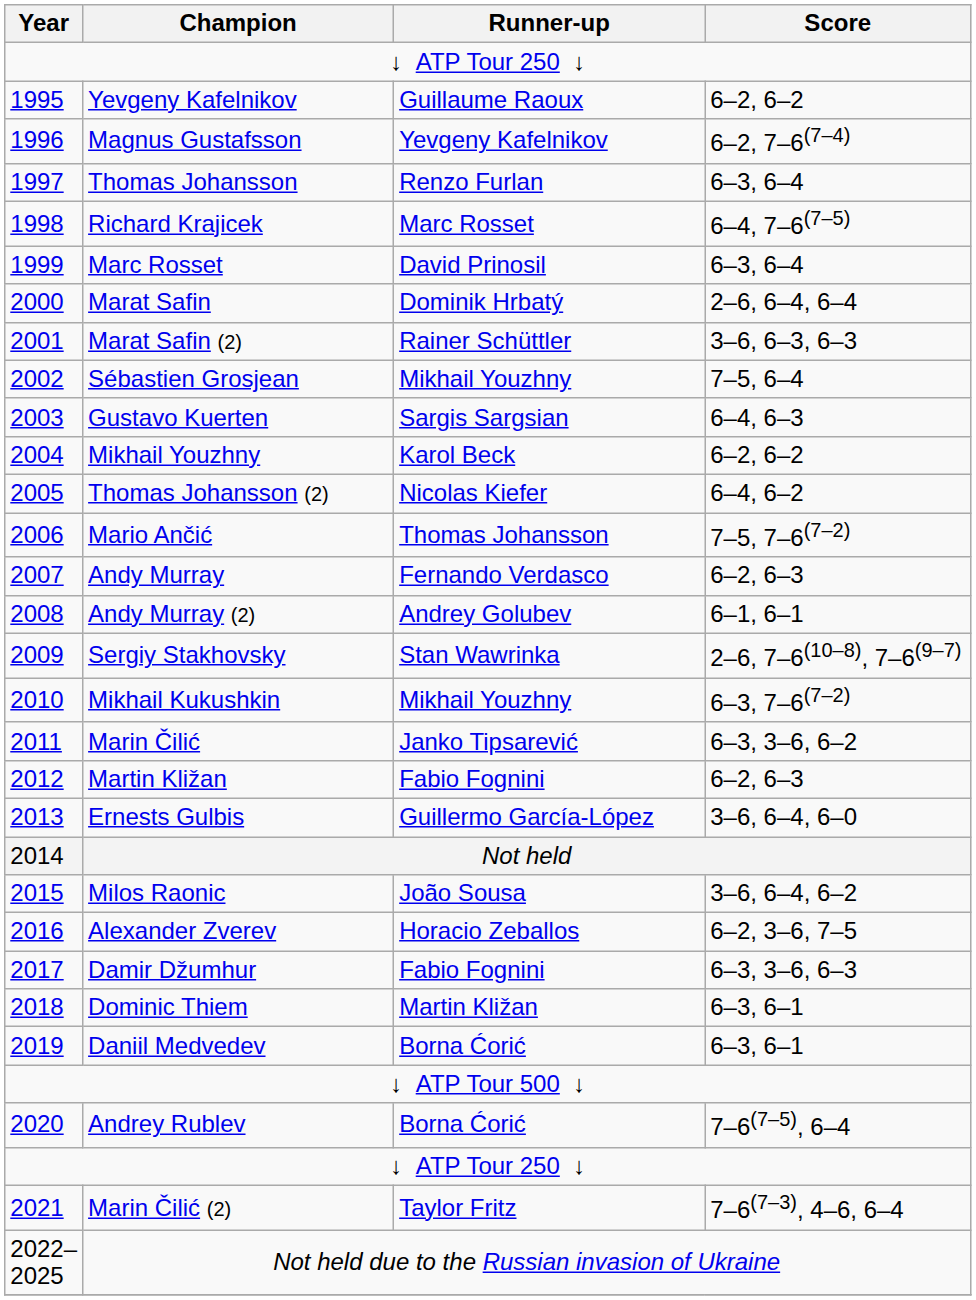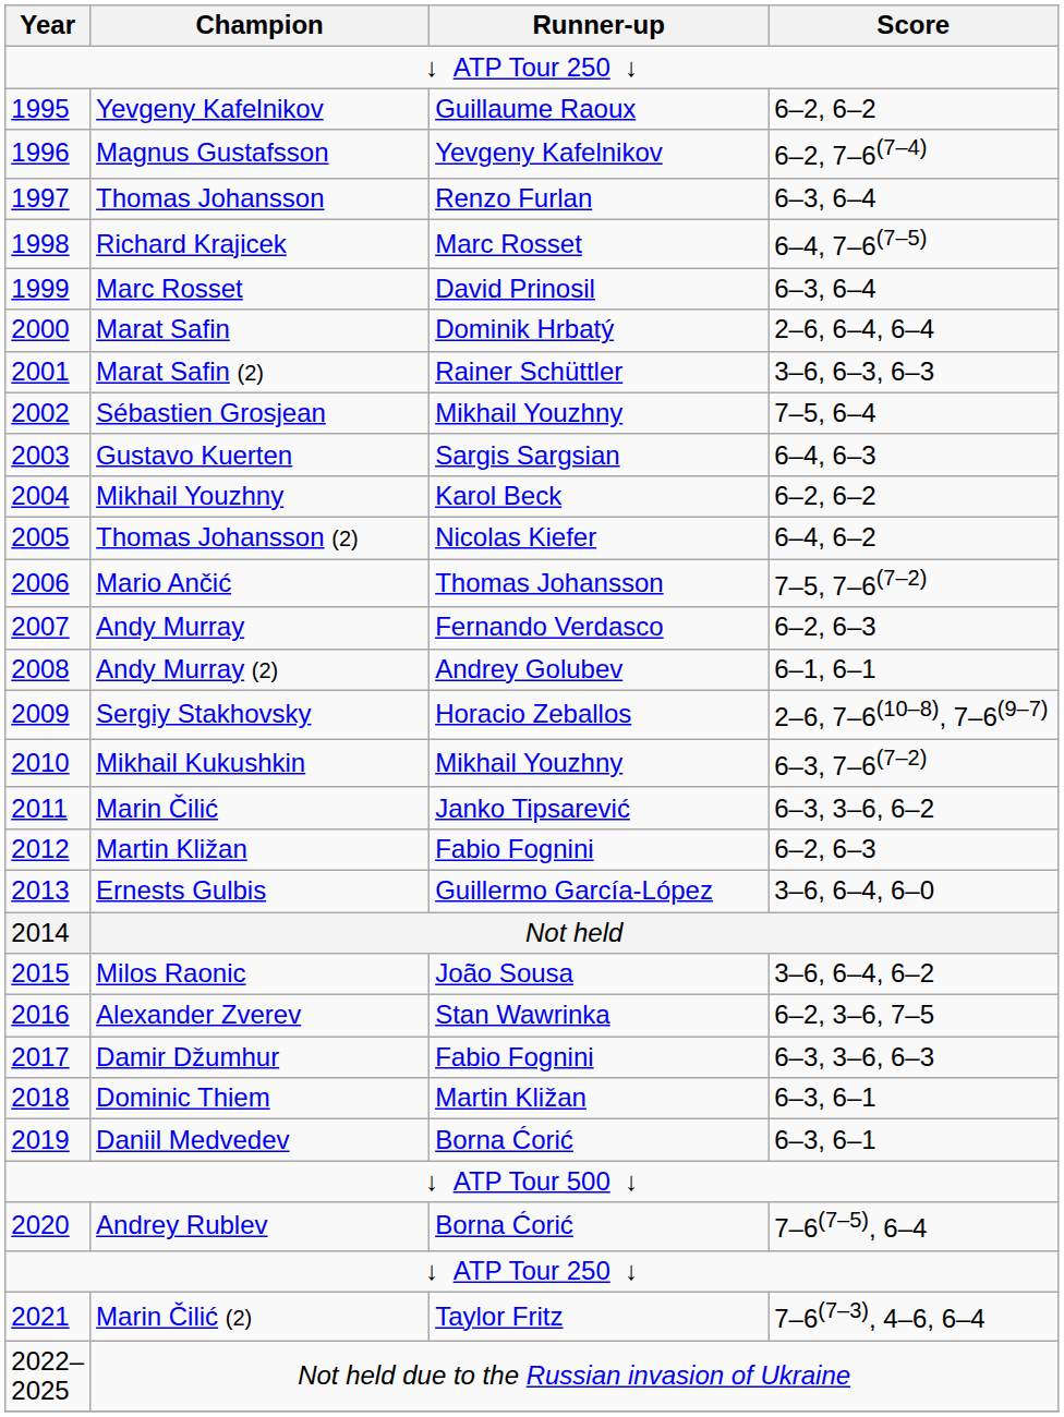Sergiy Stakhovsky | Runner-up: Stan Wawrinka -> Horacio Zeballos
Alexander Zverev | Runner-up: Horacio Zeballos -> Stan Wawrinka
